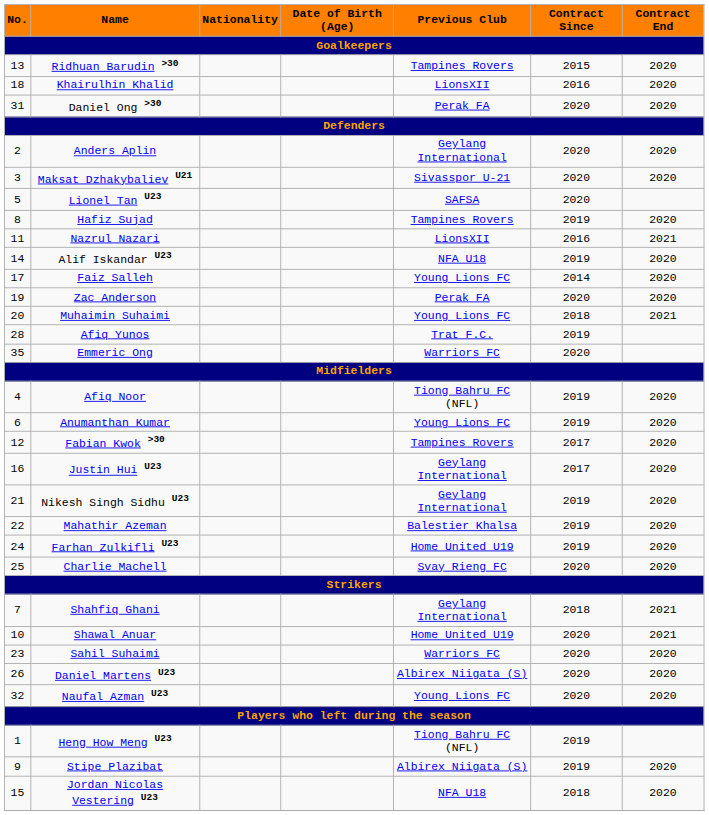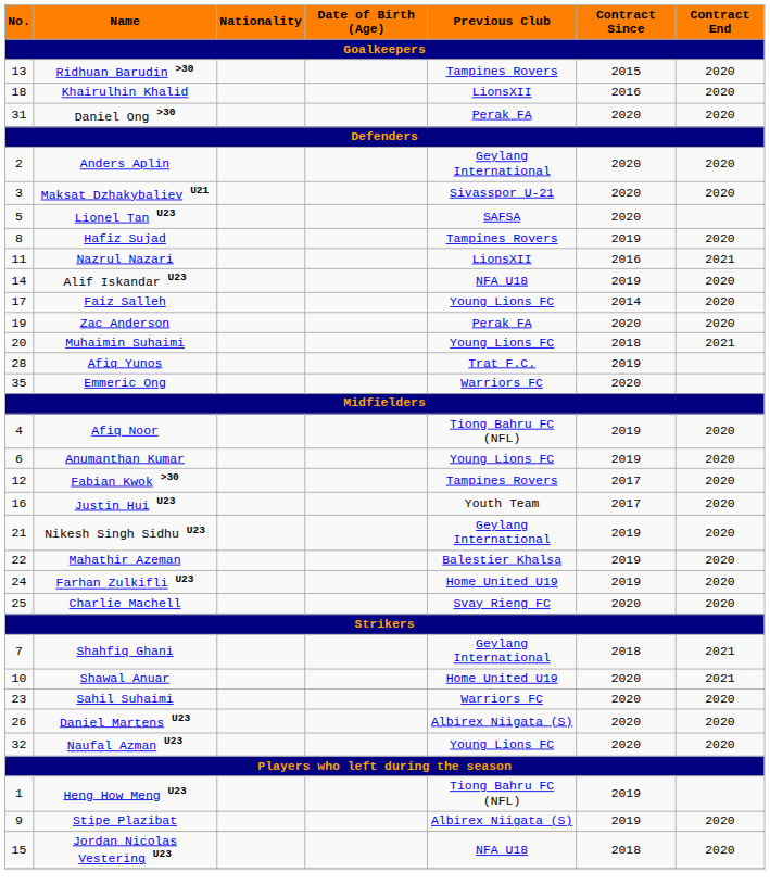Justin Hui U23 | Previous Club: Geylang International -> Youth Team
